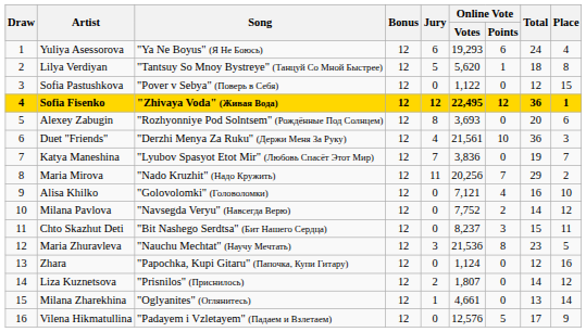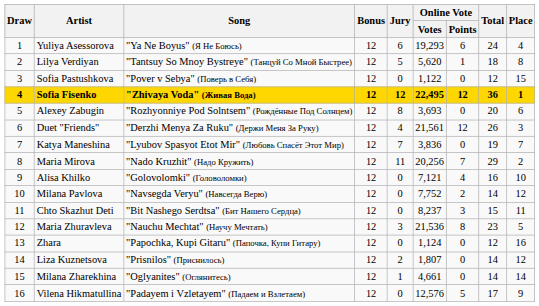Duet "Friends" | Online Vote / Points: 10 -> 12
Duet "Friends" | Total: 36 -> 26
Milana Zharekhina | Total: 13 -> 14
